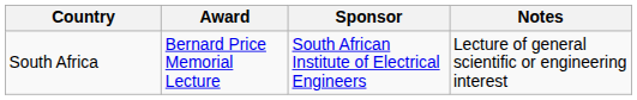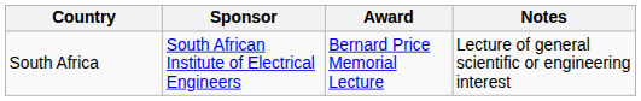columns swapped: Award <-> Sponsor
